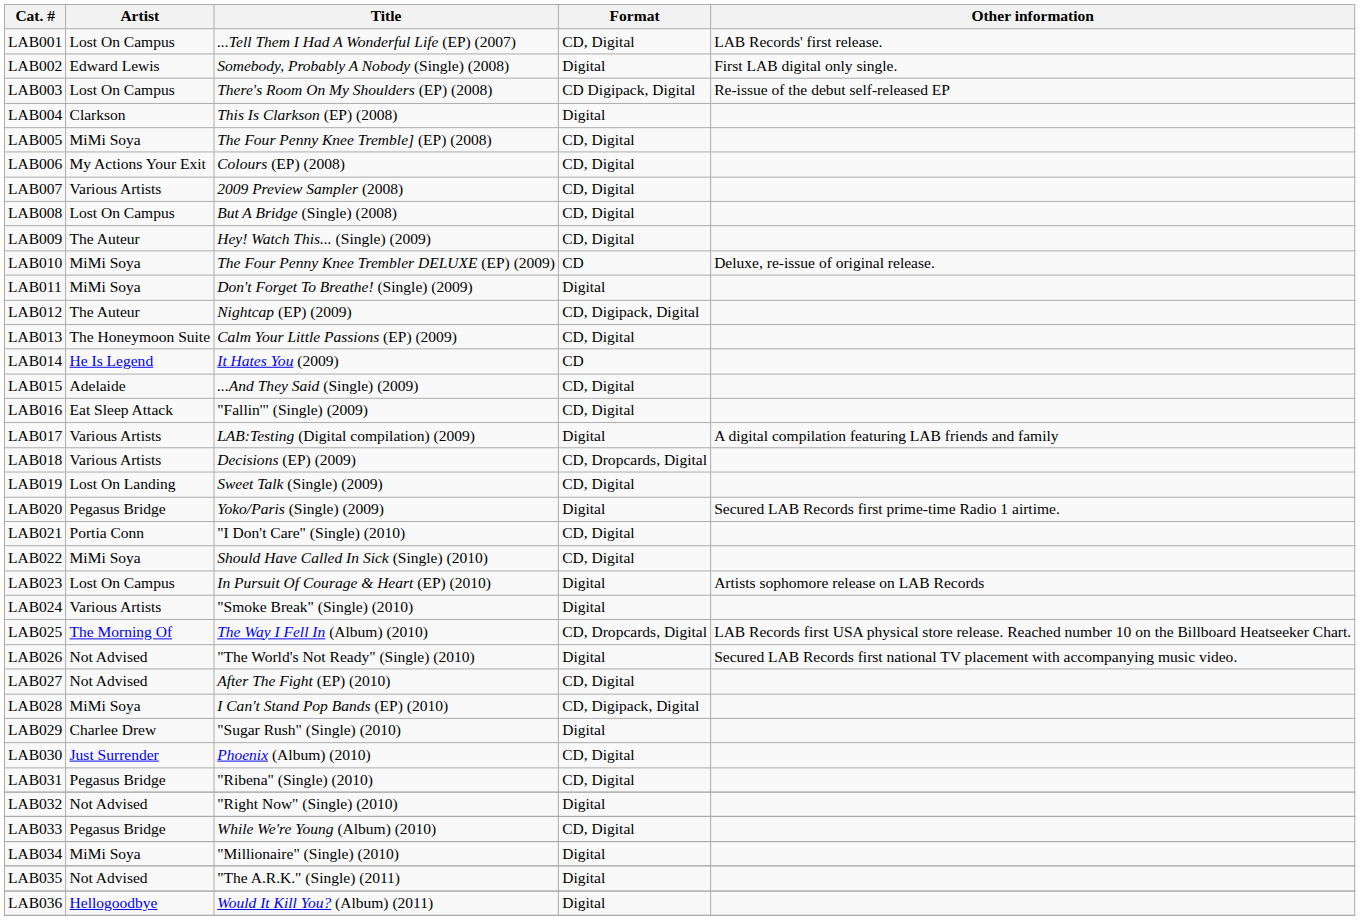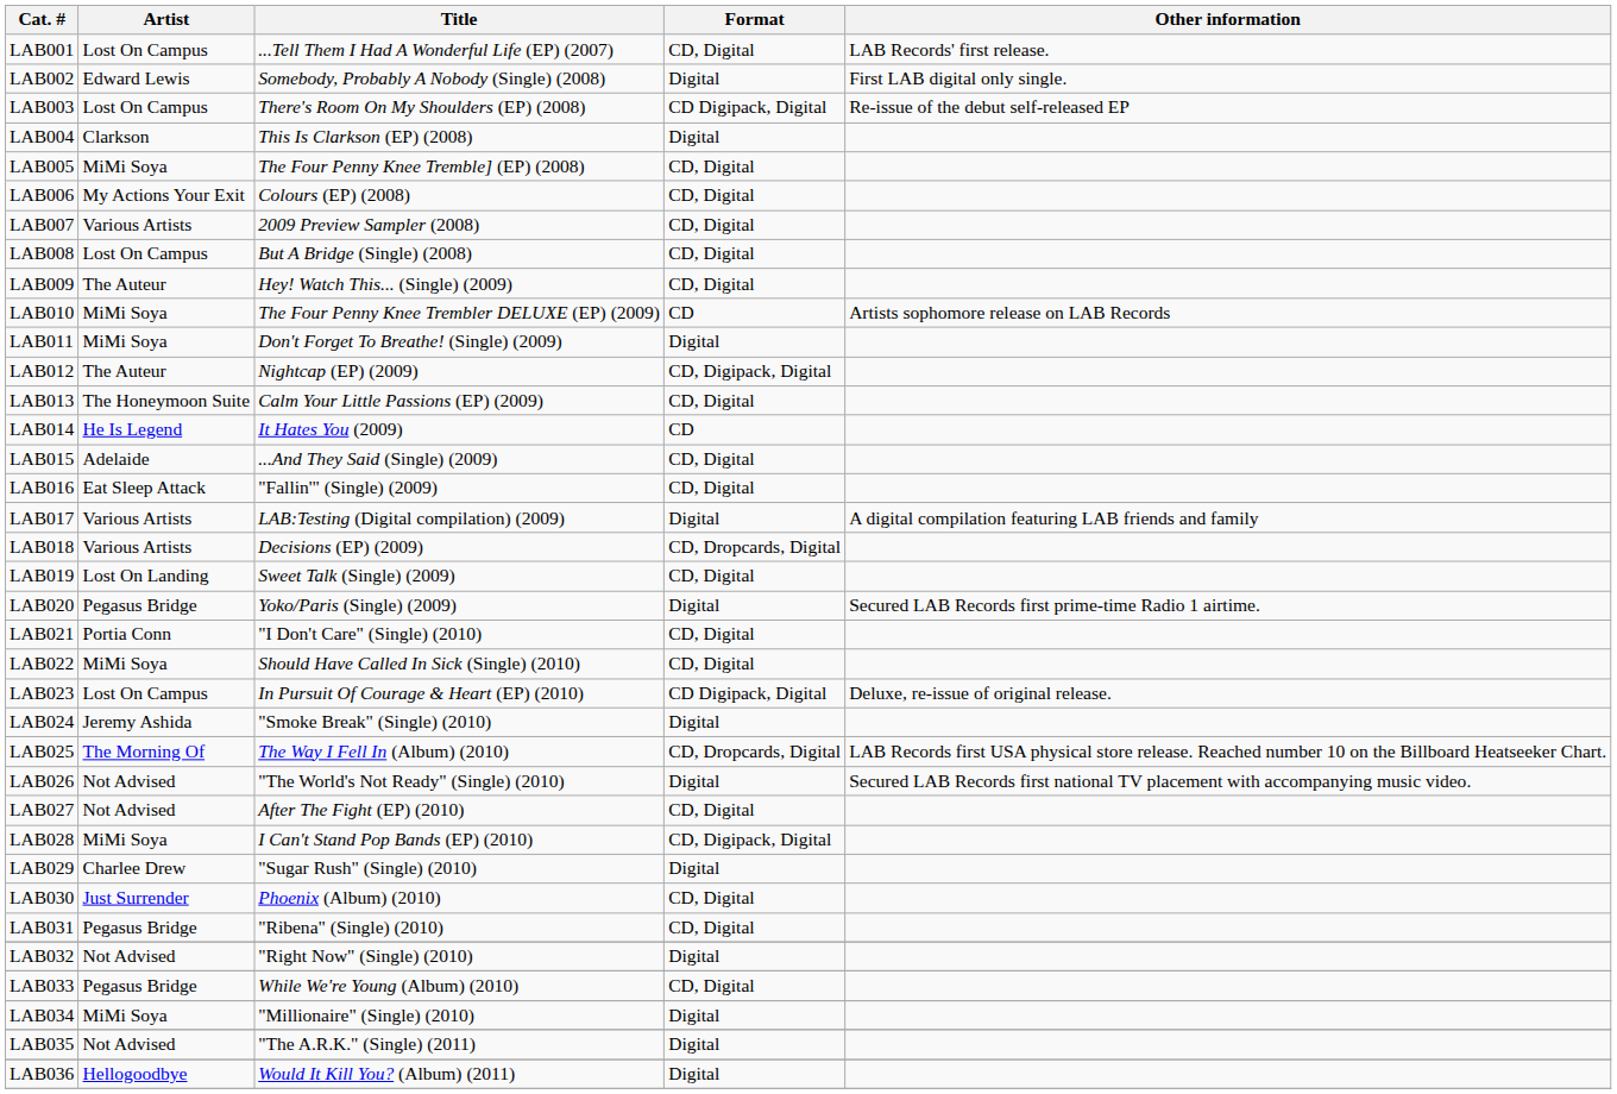LAB010 | Other information: Deluxe, re-issue of original release. -> Artists sophomore release on LAB Records
LAB023 | Format: Digital -> CD Digipack, Digital
LAB023 | Other information: Artists sophomore release on LAB Records -> Deluxe, re-issue of original release.
LAB024 | Artist: Various Artists -> Jeremy Ashida
